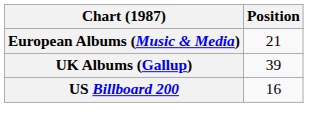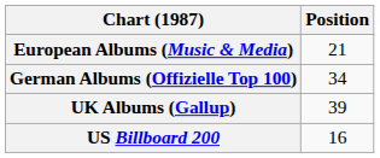+ row: German Albums (Offizielle Top 100) | 34
